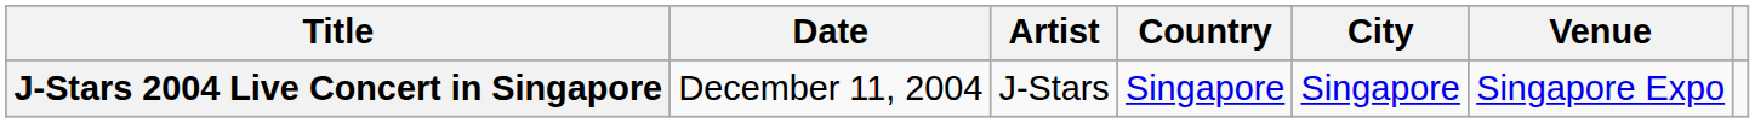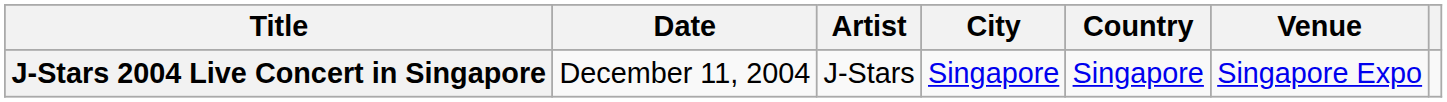columns swapped: City <-> Country
